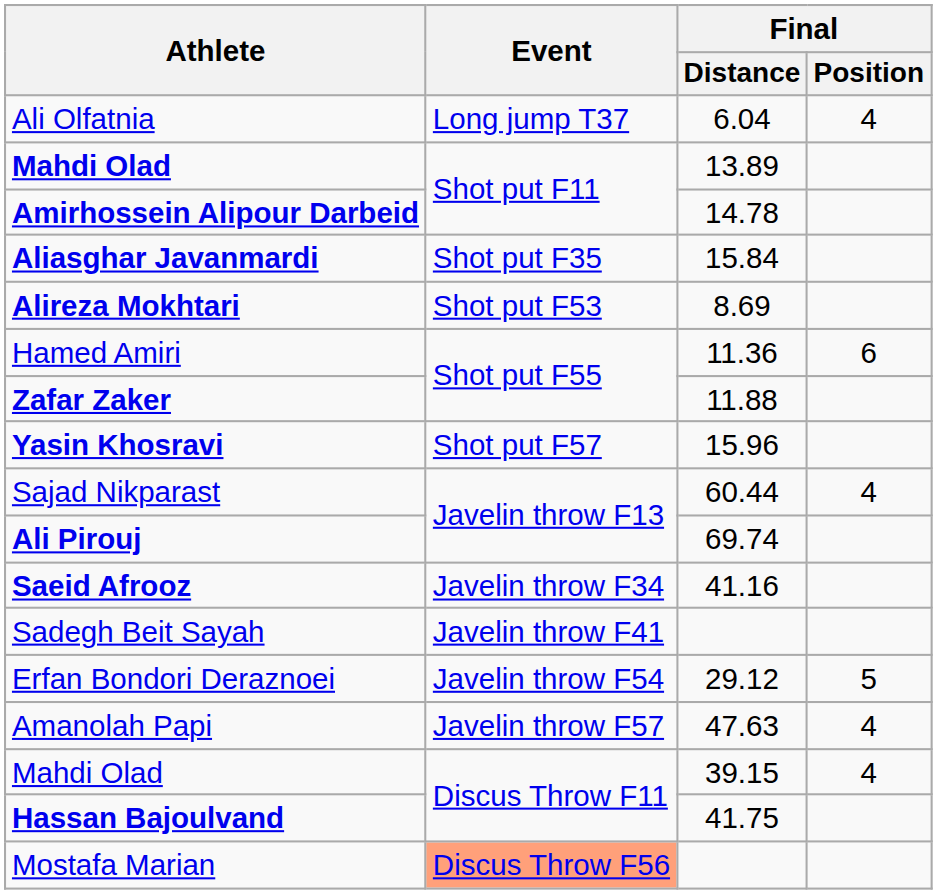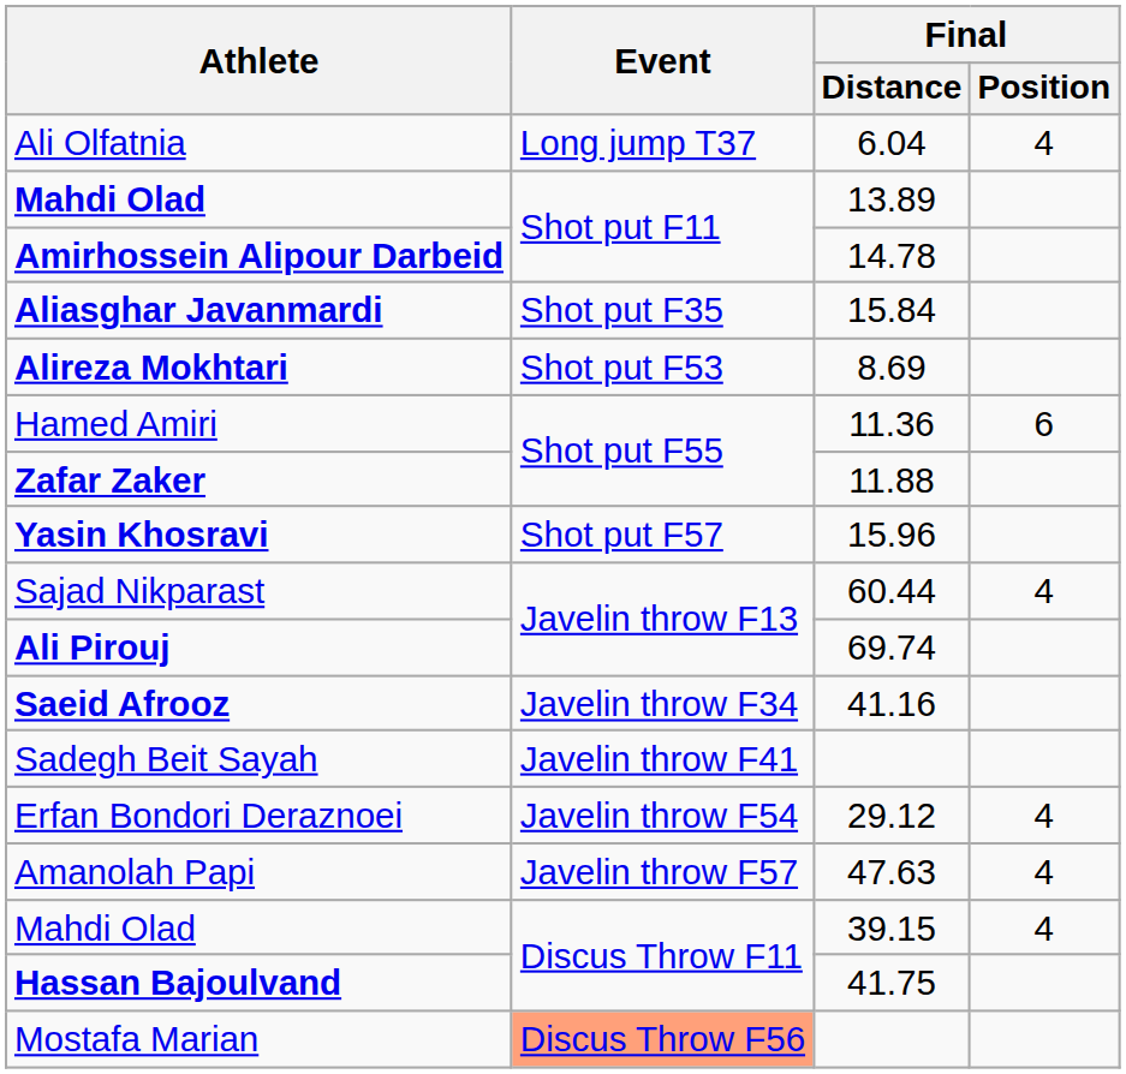Erfan Bondori Deraznoei | Final / Position: 5 -> 4
